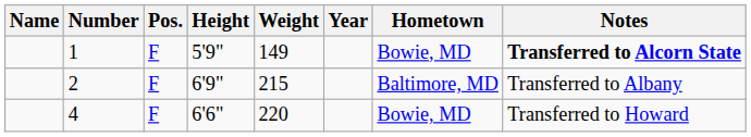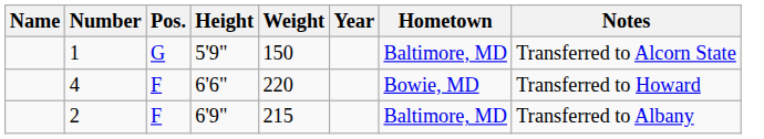1 | Pos.: F -> G
1 | Weight: 149 -> 150
1 | Hometown: Bowie, MD -> Baltimore, MD
1 | Notes: bold -> normal
rows swapped: 2 <-> 4
